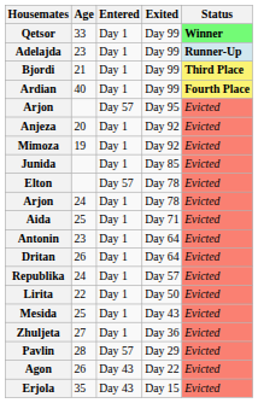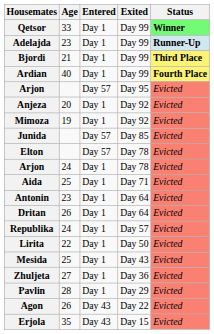Junida | Entered: Day 1 -> Day 57
Pavlin | Entered: Day 57 -> Day 1
